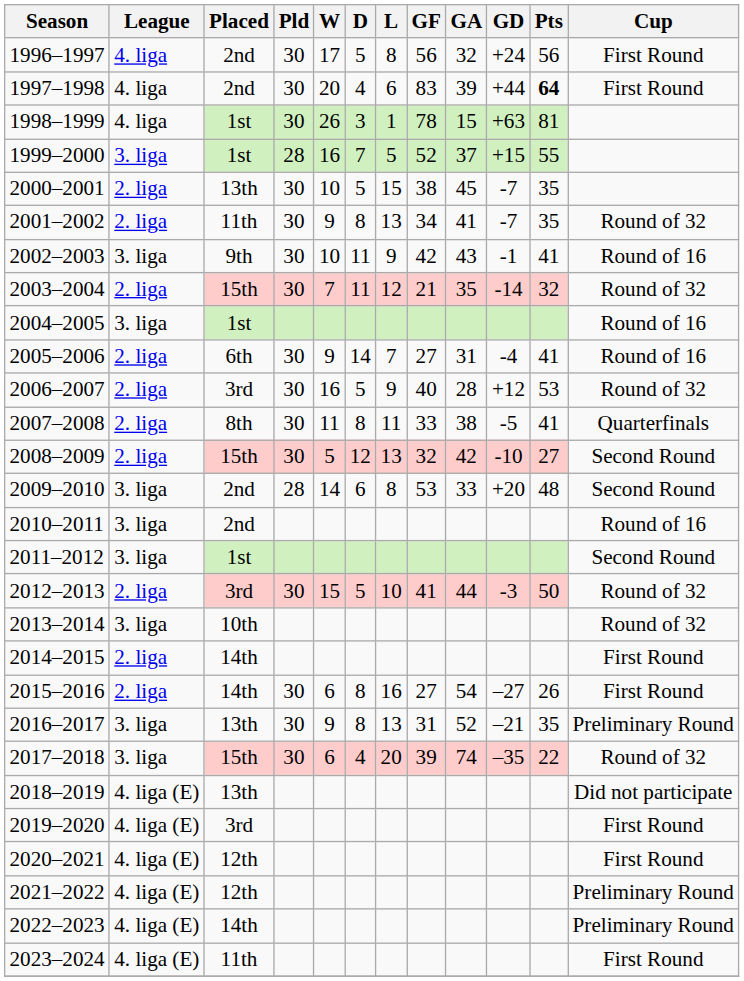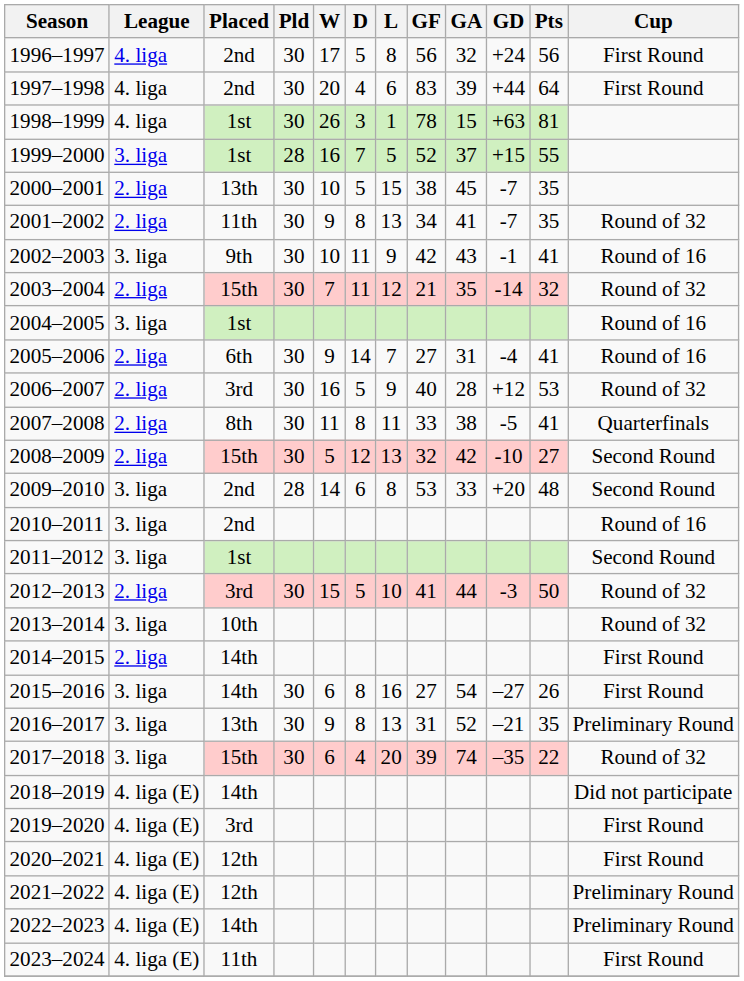1997–1998 | Pts: bold -> normal
2015–2016 | League: 2. liga -> 3. liga
2018–2019 | Placed: 13th -> 14th
